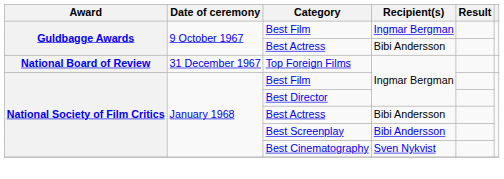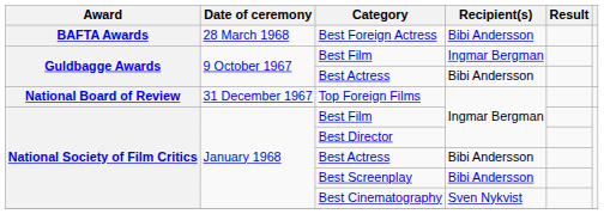+ row: BAFTA Awards | 28 March 1968 | Best Foreign Actress | Bibi Andersson
